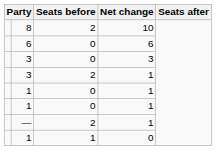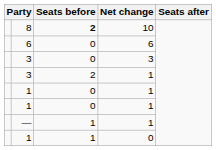8 | Seats before: normal -> bold
— | Seats before: 2 -> 1
